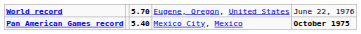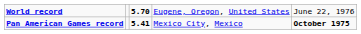Pan American Games record | column 3: 5.40 -> 5.41
